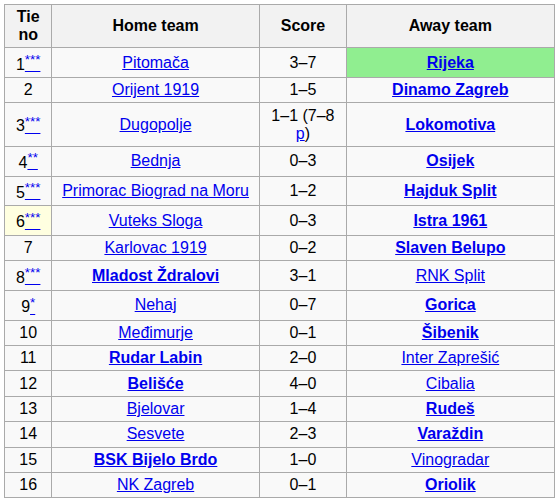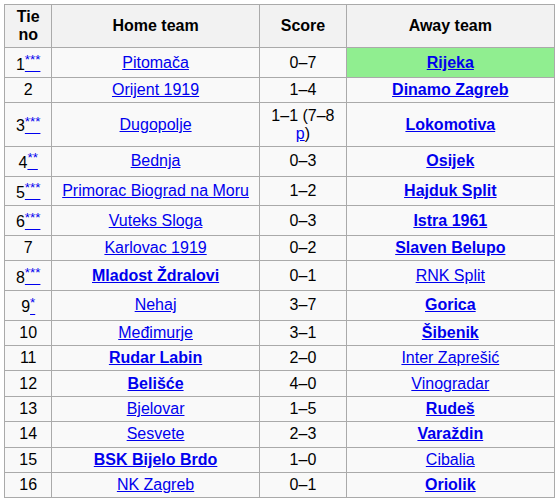Pitomača | Score: 3–7 -> 0–7
Orijent 1919 | Score: 1–5 -> 1–4
Vuteks Sloga | Tie no: lightyellow background -> no background
Mladost Ždralovi | Score: 3–1 -> 0–1
Nehaj | Score: 0–7 -> 3–7
Međimurje | Score: 0–1 -> 3–1
Belišće | Away team: Cibalia -> Vinogradar
Bjelovar | Score: 1–4 -> 1–5
BSK Bijelo Brdo | Away team: Vinogradar -> Cibalia
